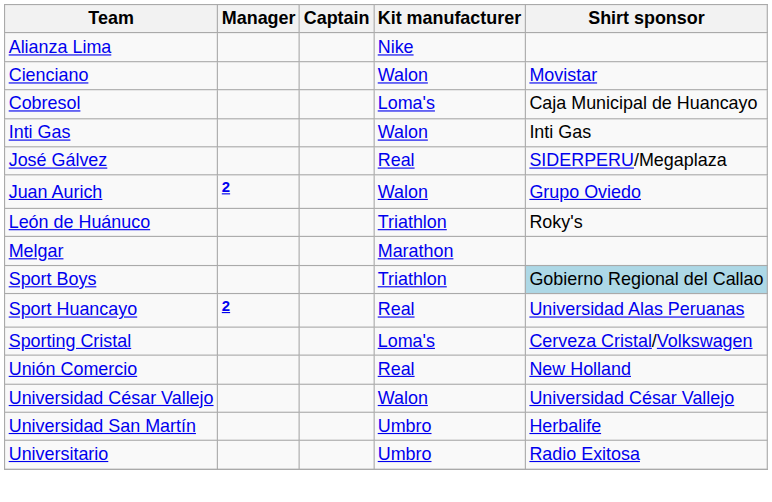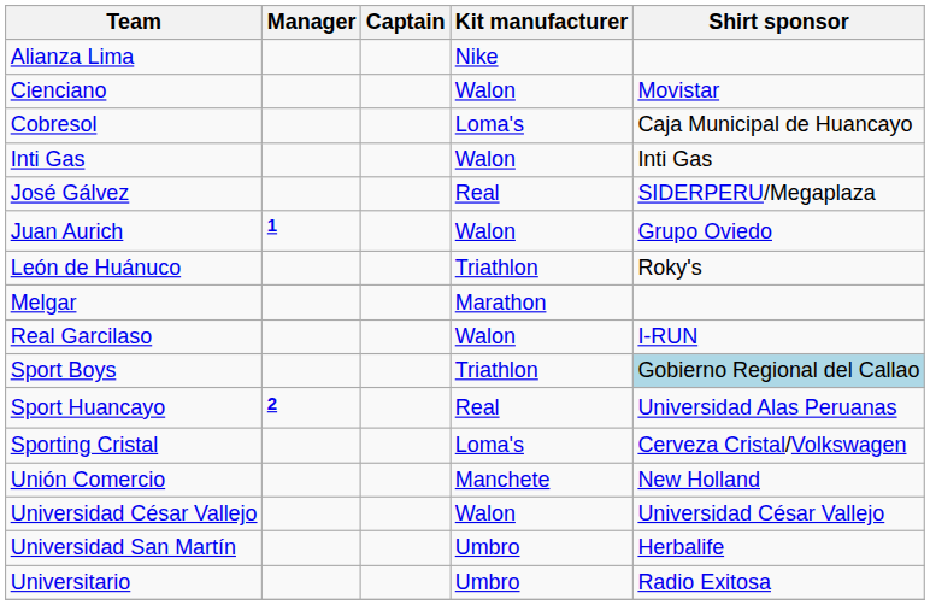Juan Aurich | Manager: 2 -> 1
+ row: Real Garcilaso | Walon | I-RUN
Unión Comercio | Kit manufacturer: Real -> Manchete
